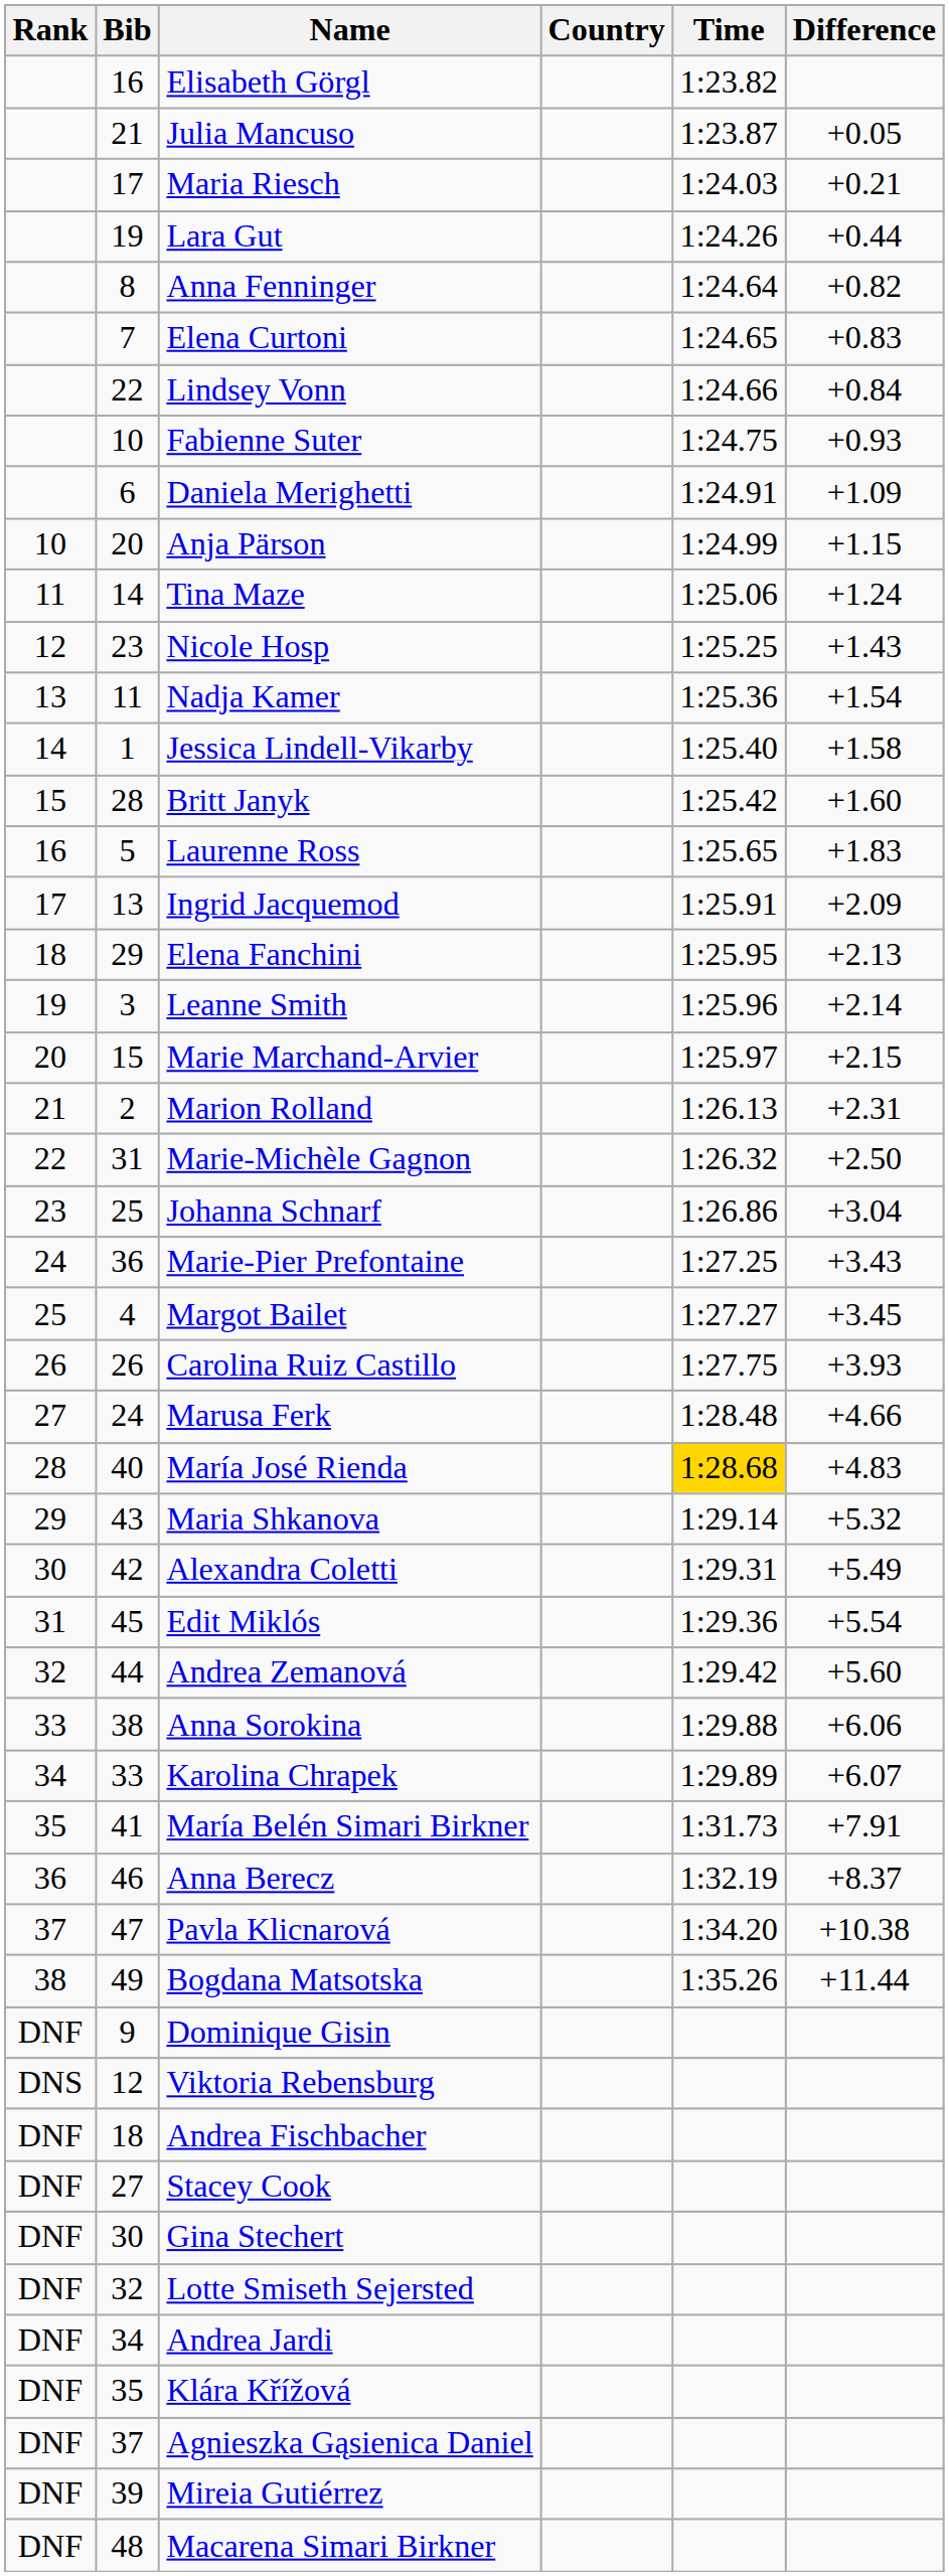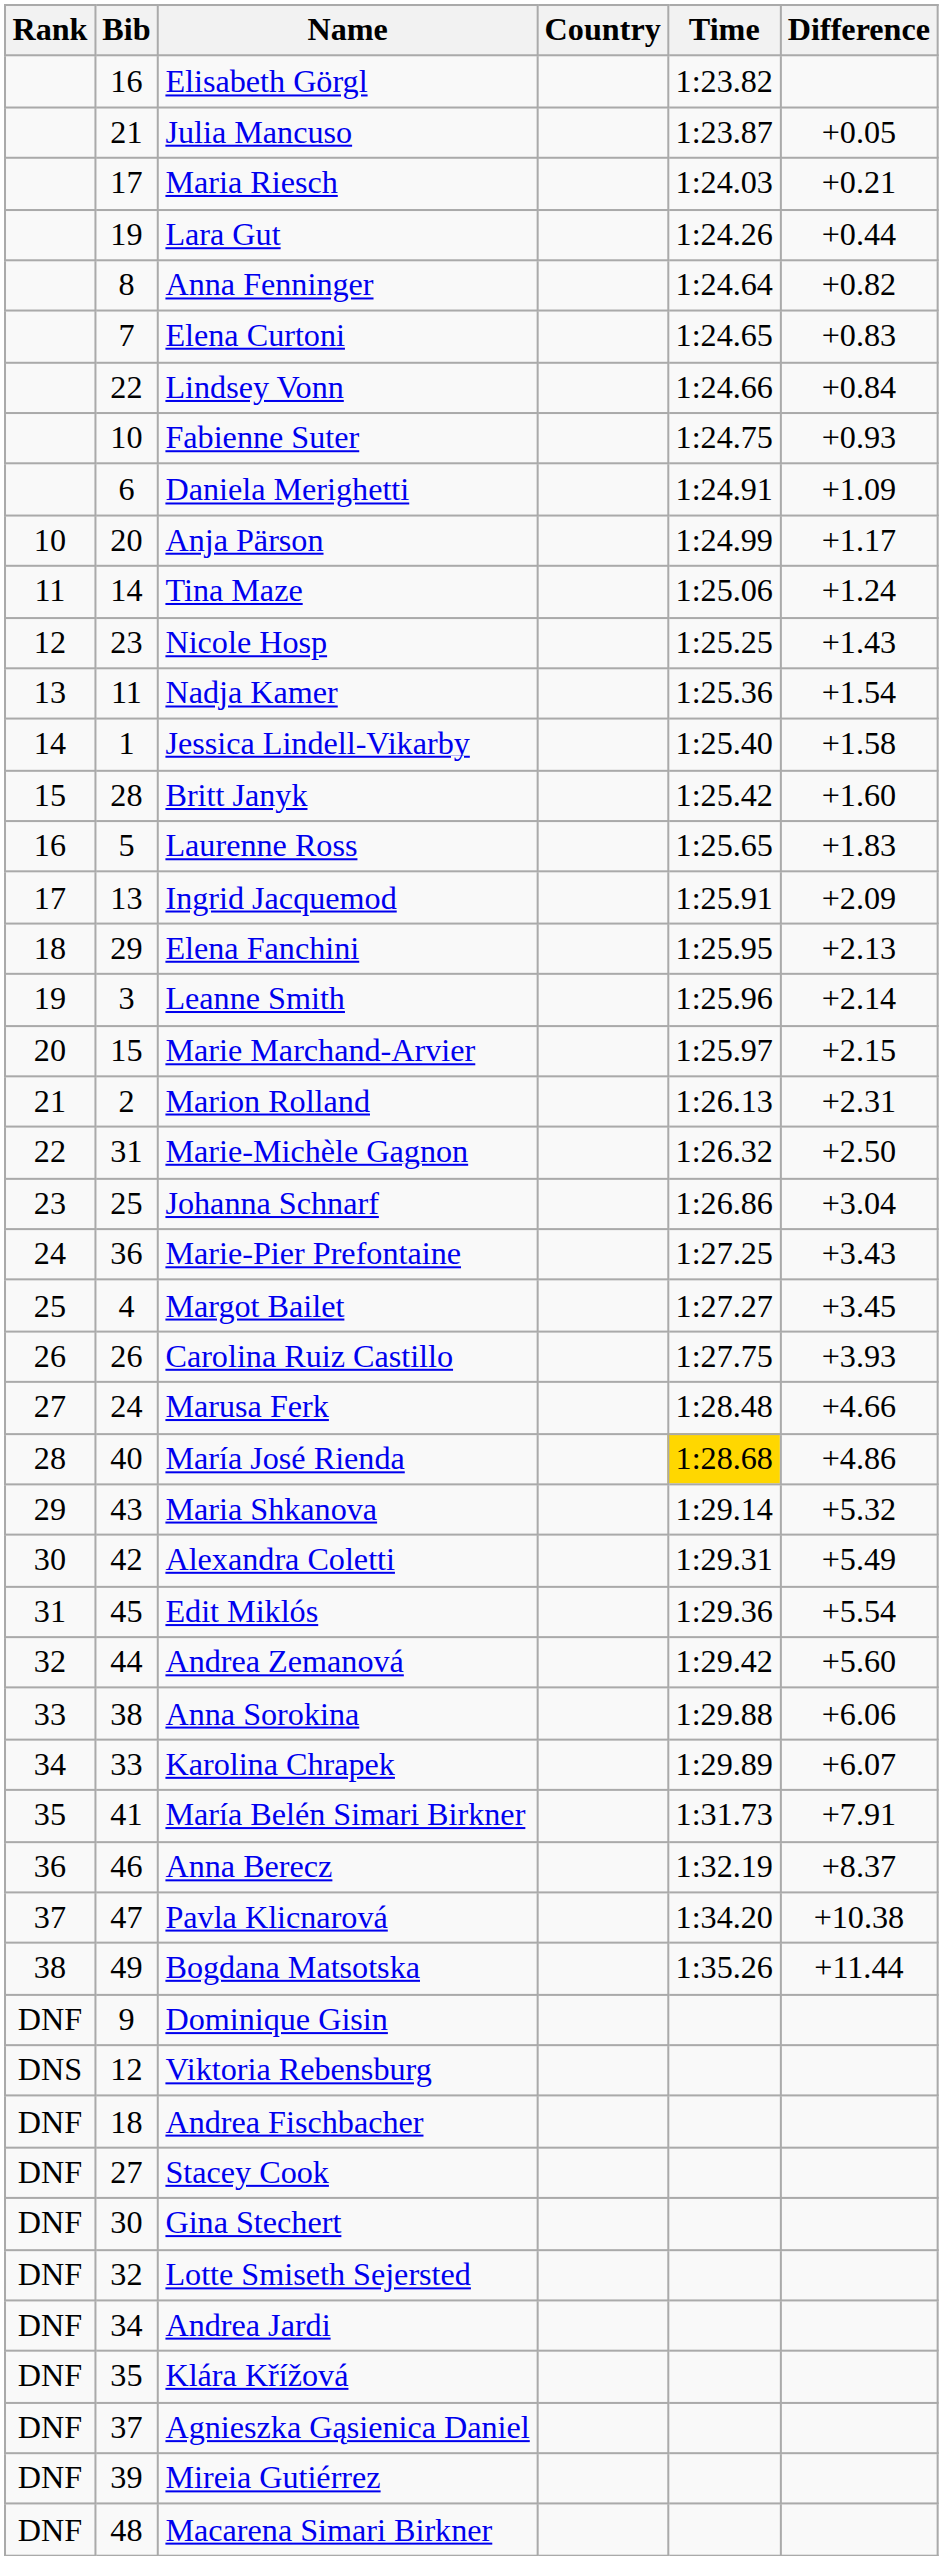Anja Pärson | Difference: +1.15 -> +1.17
María José Rienda | Difference: +4.83 -> +4.86
